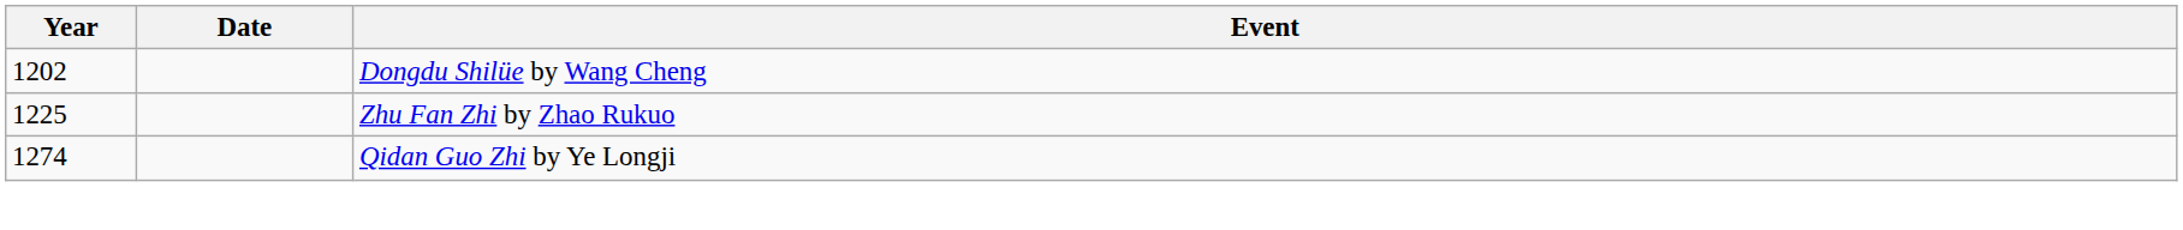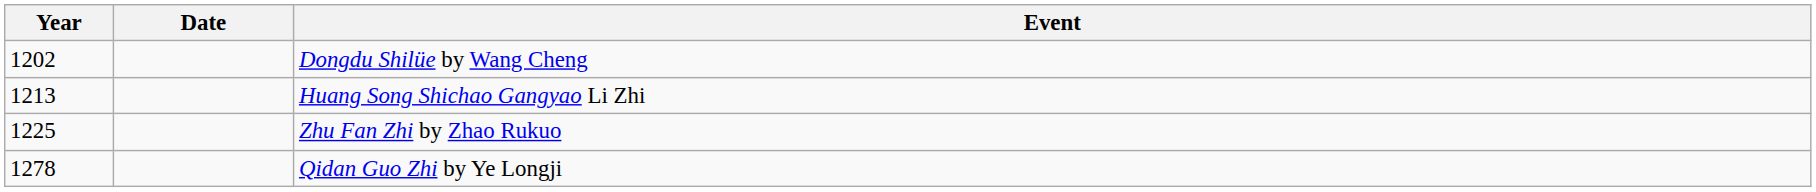+ row: 1213 | Huang Song Shichao Gangyao Li Zhi
Qidan Guo Zhi by Ye Longji | Year: 1274 -> 1278
